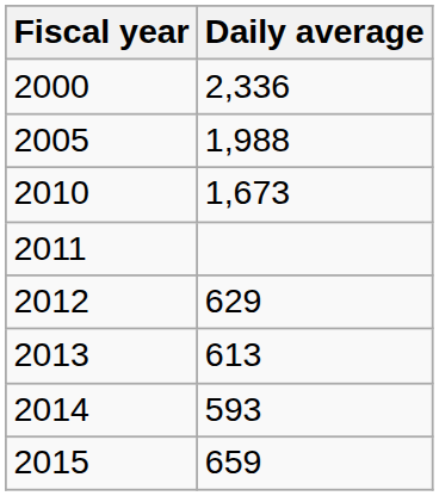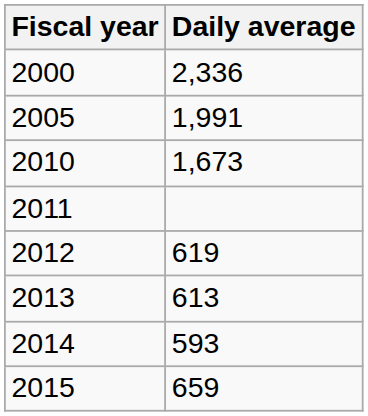2005 | Daily average: 1,988 -> 1,991
2012 | Daily average: 629 -> 619
